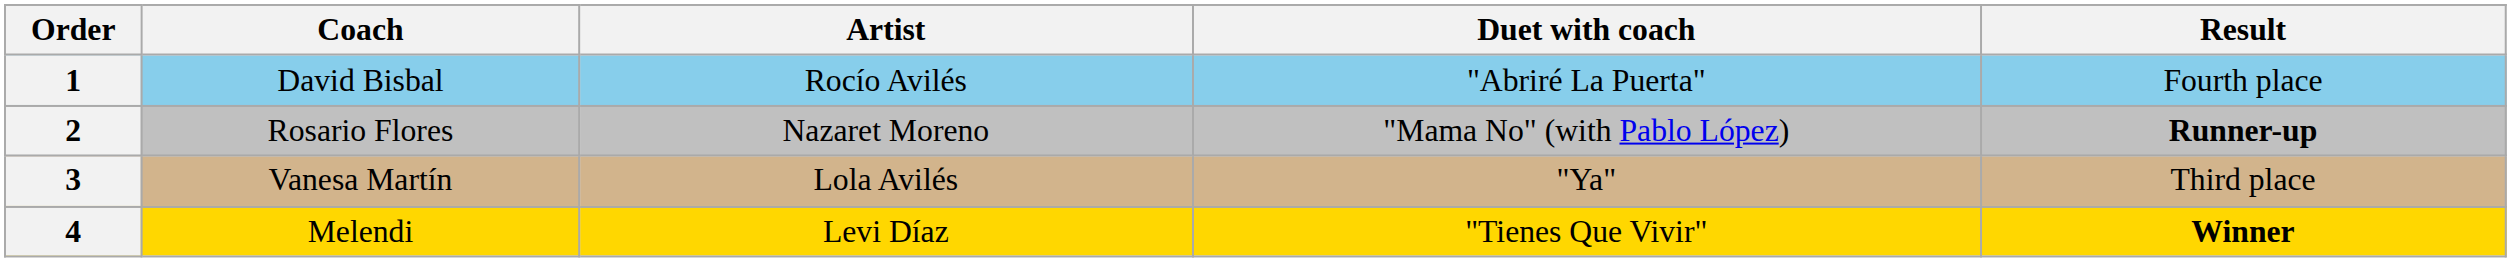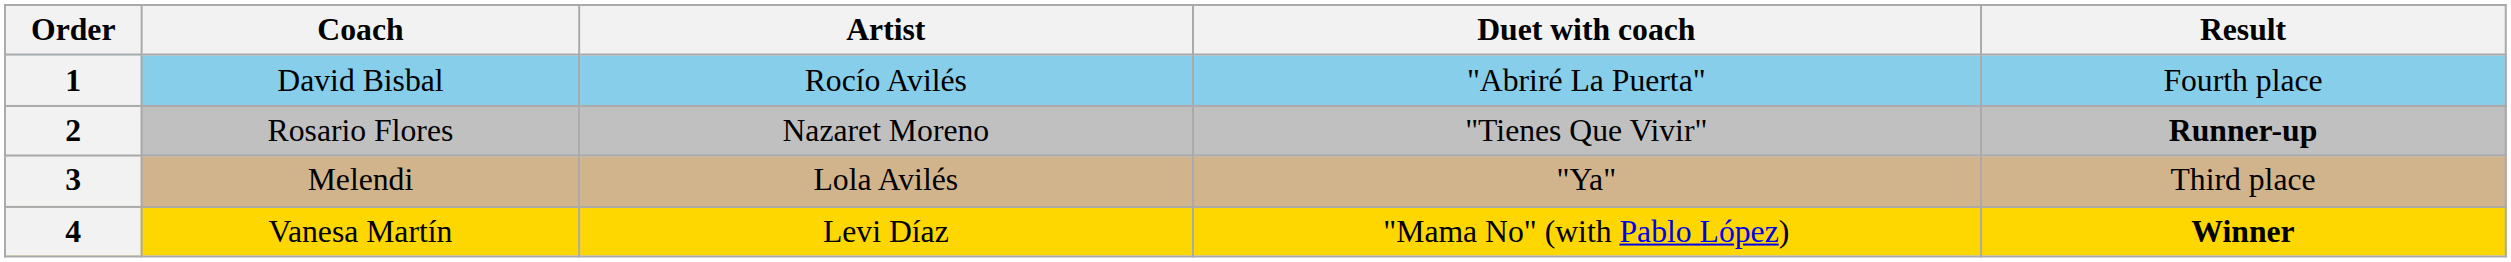2 | Duet with coach: "Mama No" (with Pablo López) -> "Tienes Que Vivir"
3 | Coach: Vanesa Martín -> Melendi
4 | Coach: Melendi -> Vanesa Martín
4 | Duet with coach: "Tienes Que Vivir" -> "Mama No" (with Pablo López)
